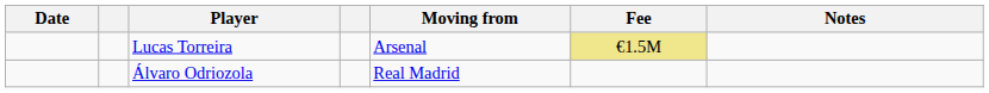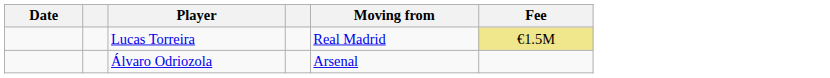- column: Notes
Lucas Torreira | Moving from: Arsenal -> Real Madrid
Álvaro Odriozola | Moving from: Real Madrid -> Arsenal
